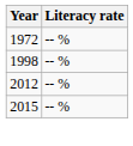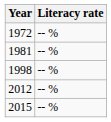+ row: 1981 | -- %
